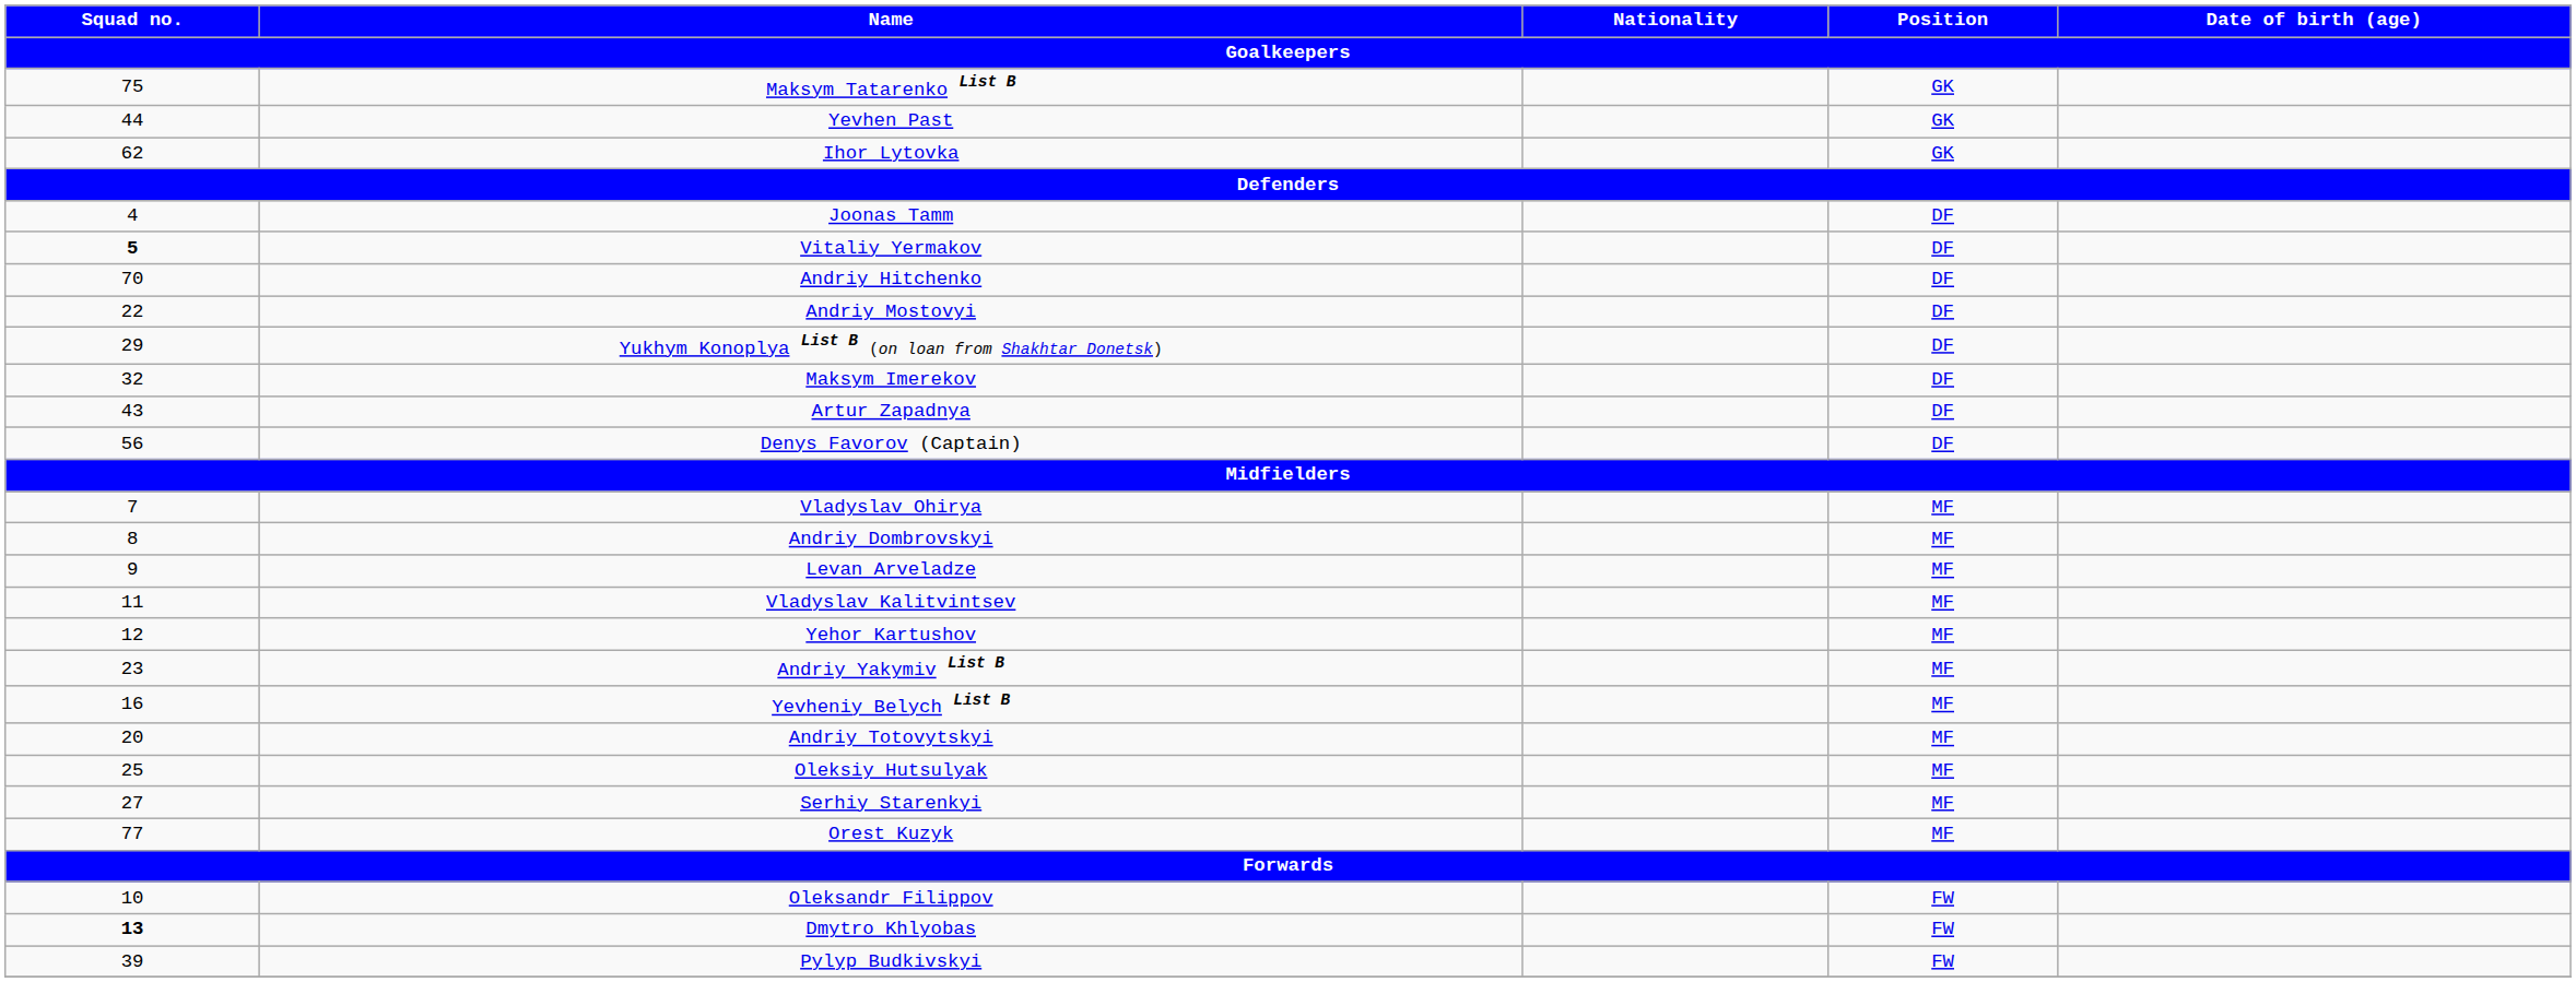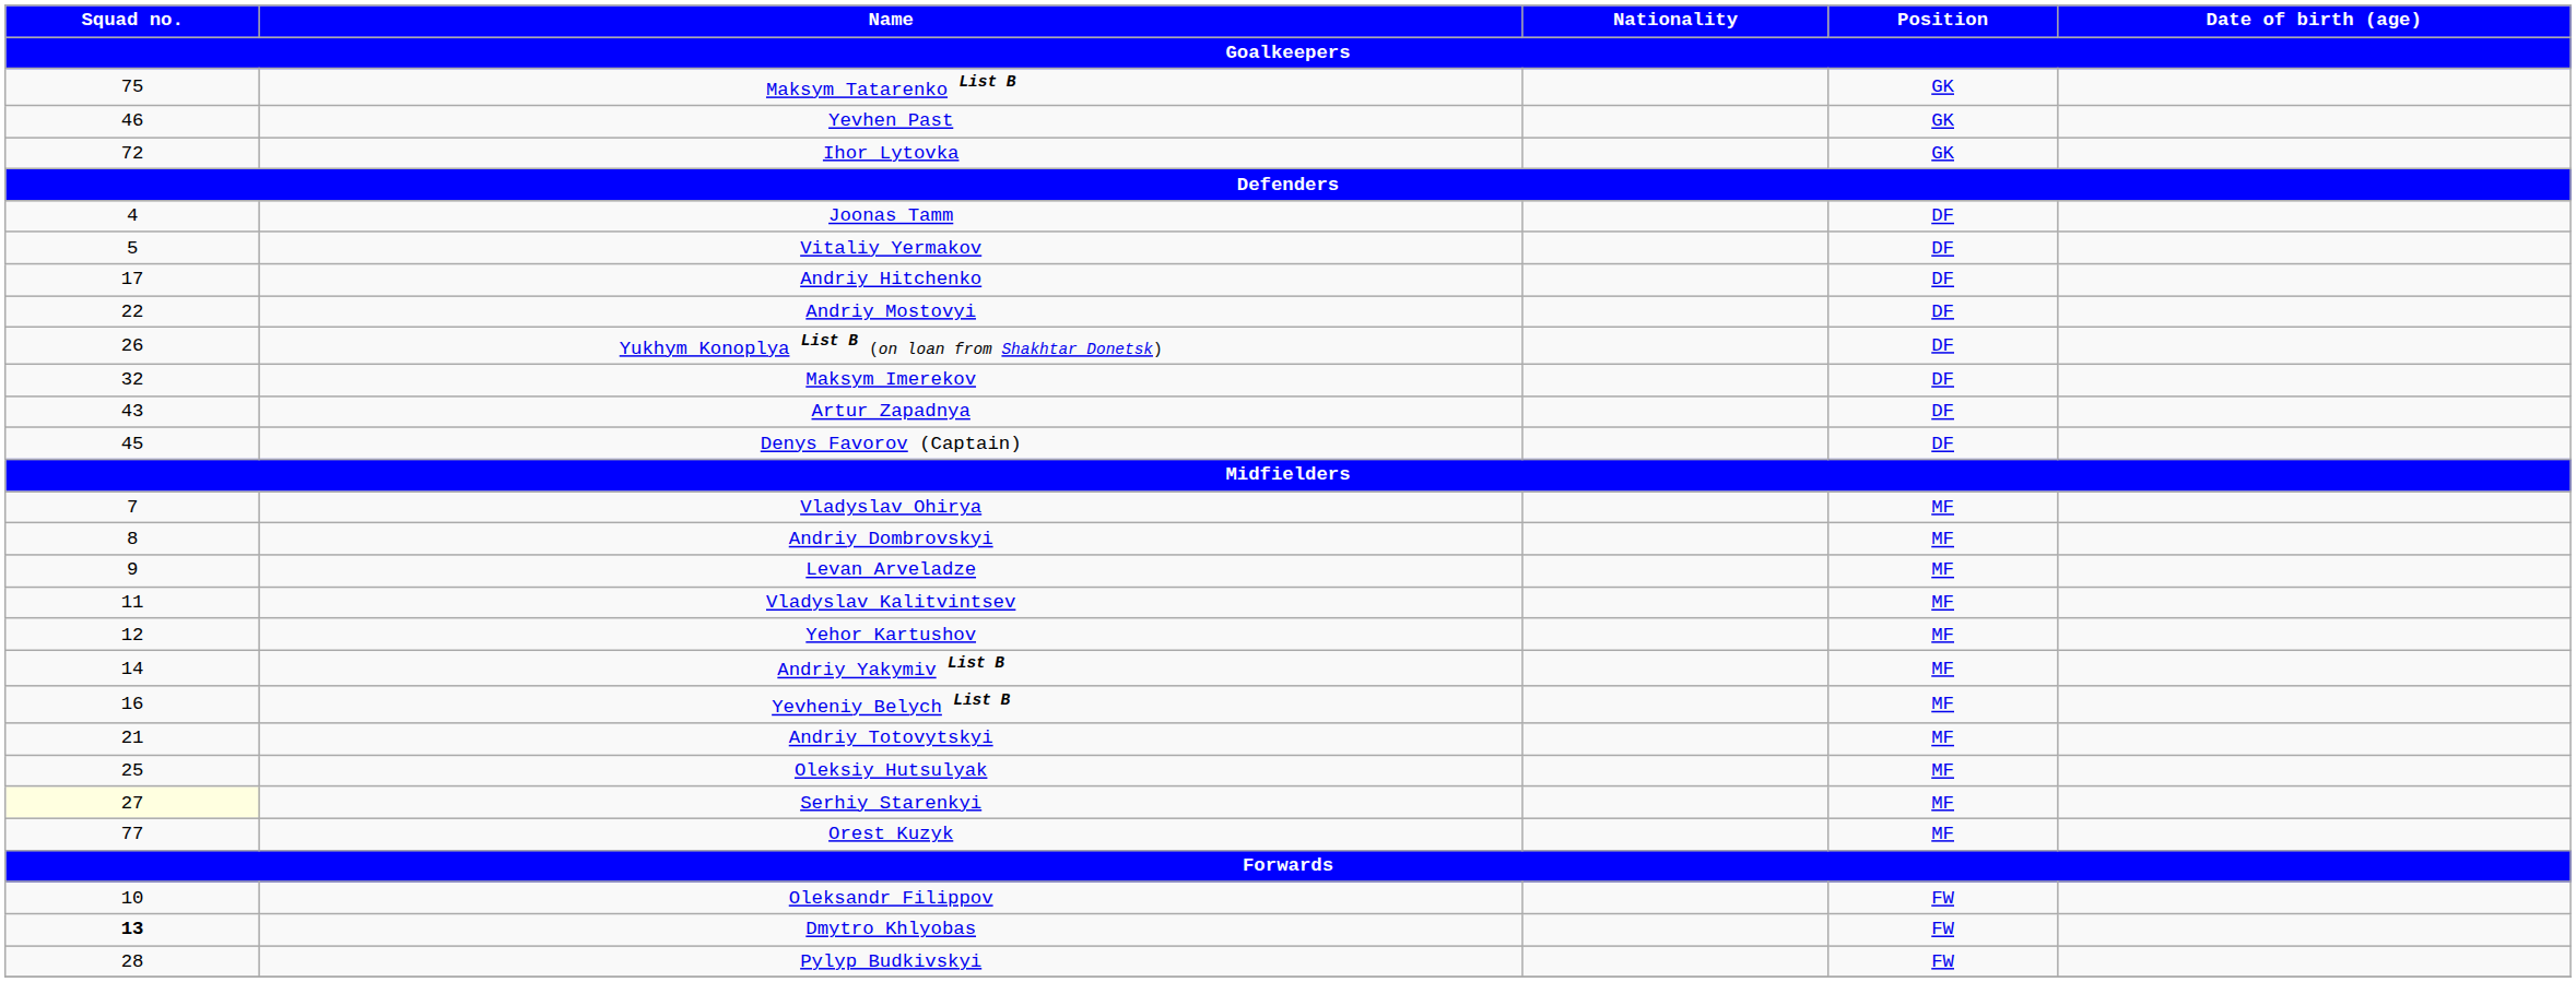Yevhen Past | Squad no. / Goalkeepers: 44 -> 46
Ihor Lytovka | Squad no. / Goalkeepers: 62 -> 72
Vitaliy Yermakov | Squad no. / Goalkeepers: bold -> normal
Andriy Hitchenko | Squad no. / Goalkeepers: 70 -> 17
Yukhym Konoplya List B (on loan from Shakhtar Donetsk) | Squad no. / Goalkeepers: 29 -> 26
Denys Favorov (Captain) | Squad no. / Goalkeepers: 56 -> 45
Andriy Yakymiv List B | Squad no. / Goalkeepers: 23 -> 14
Andriy Totovytskyi | Squad no. / Goalkeepers: 20 -> 21
Serhiy Starenkyi | Squad no. / Goalkeepers: no background -> lightyellow background
Pylyp Budkivskyi | Squad no. / Goalkeepers: 39 -> 28
